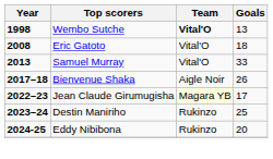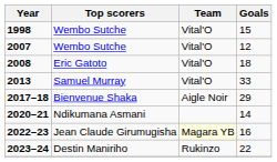1998 | Team: bold -> normal
1998 | Goals: 13 -> 15
+ row: 2007 | Wembo Sutche | Vital'O | 12
2017–18 | Goals: 26 -> 29
+ row: 2020–21 | Ndikumana Asmani | 14
2022–23 | Goals: 17 -> 16
2023–24 | Goals: 25 -> 22
- row: 2024-25 | Eddy Nibibona | Rukinzo | 20
